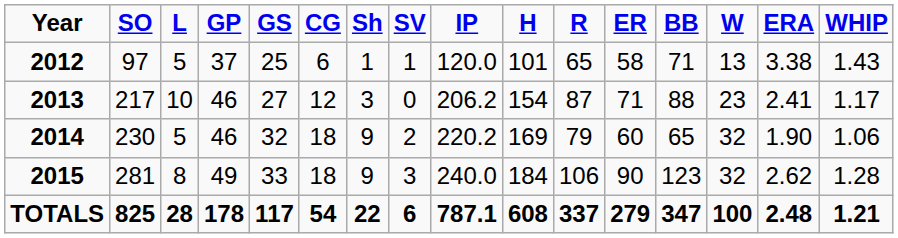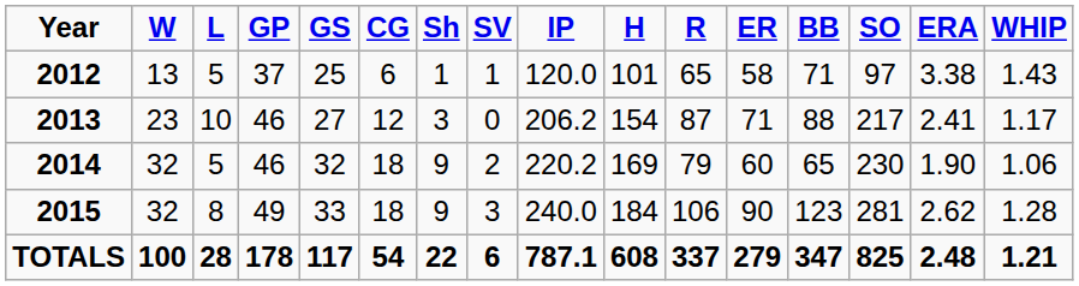columns swapped: W <-> SO
